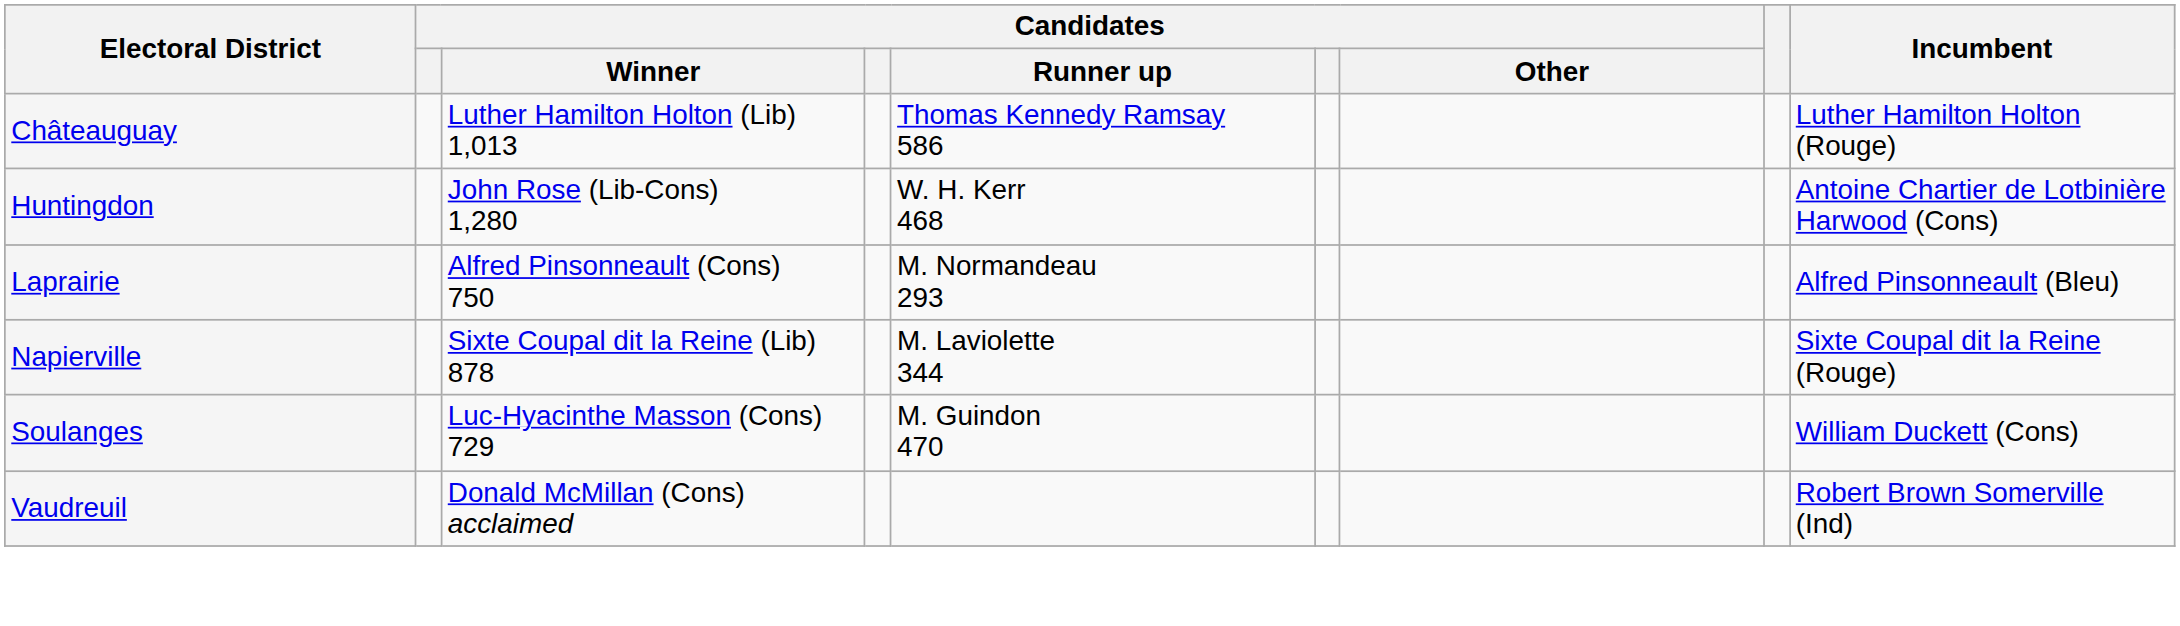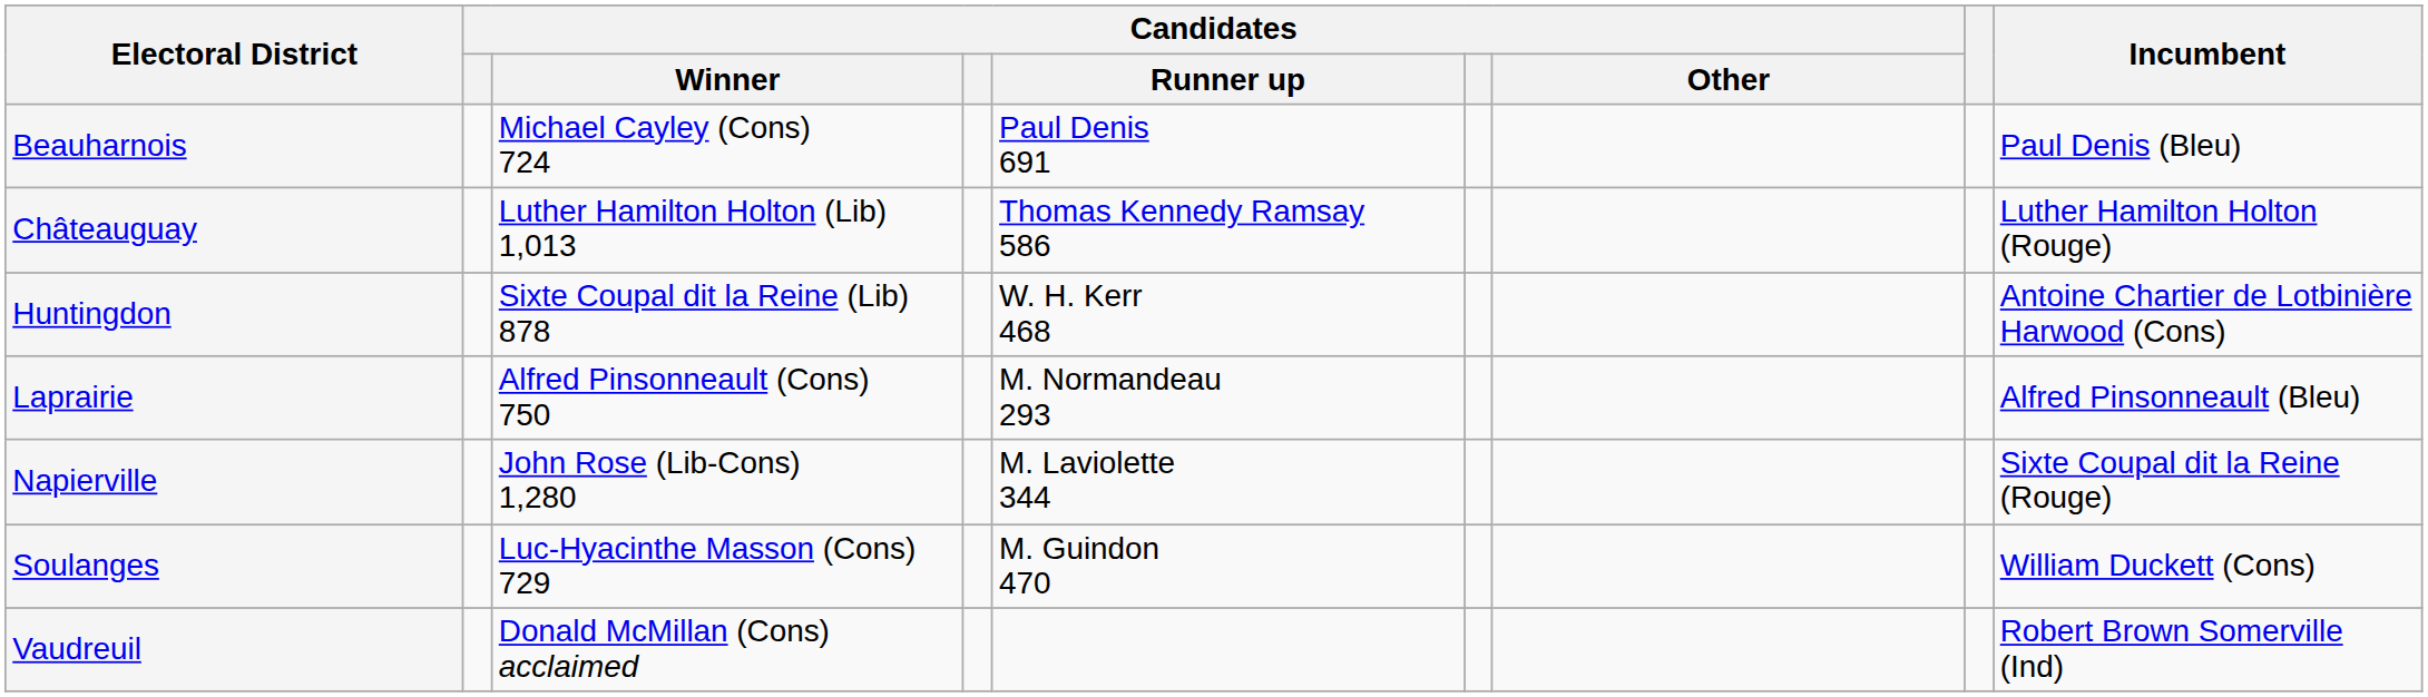+ row: Beauharnois | Michael Cayley (Cons) 724 | Paul Denis 691 | Paul Denis (Bleu)
Huntingdon | Candidates / Winner: John Rose (Lib-Cons) 1,280 -> Sixte Coupal dit la Reine (Lib) 878
Napierville | Candidates / Winner: Sixte Coupal dit la Reine (Lib) 878 -> John Rose (Lib-Cons) 1,280
